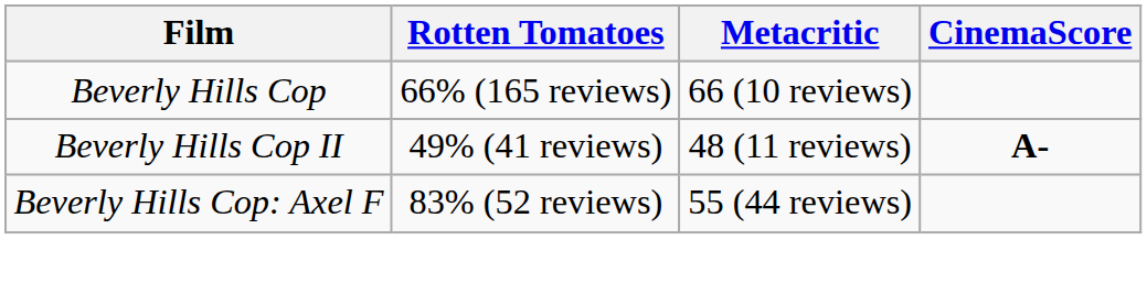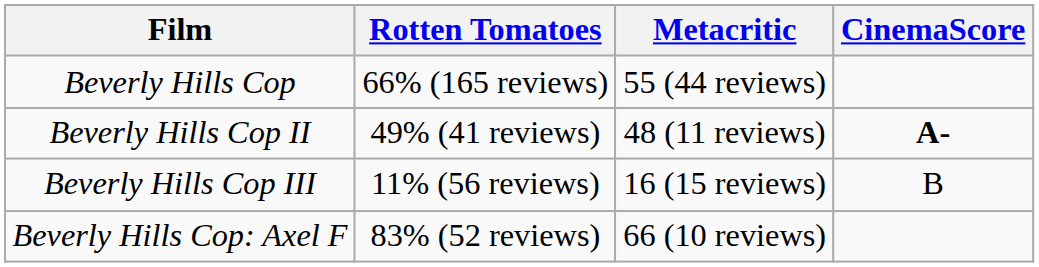Beverly Hills Cop | Metacritic: 66 (10 reviews) -> 55 (44 reviews)
+ row: Beverly Hills Cop III | 11% (56 reviews) | 16 (15 reviews) | B
Beverly Hills Cop: Axel F | Metacritic: 55 (44 reviews) -> 66 (10 reviews)
